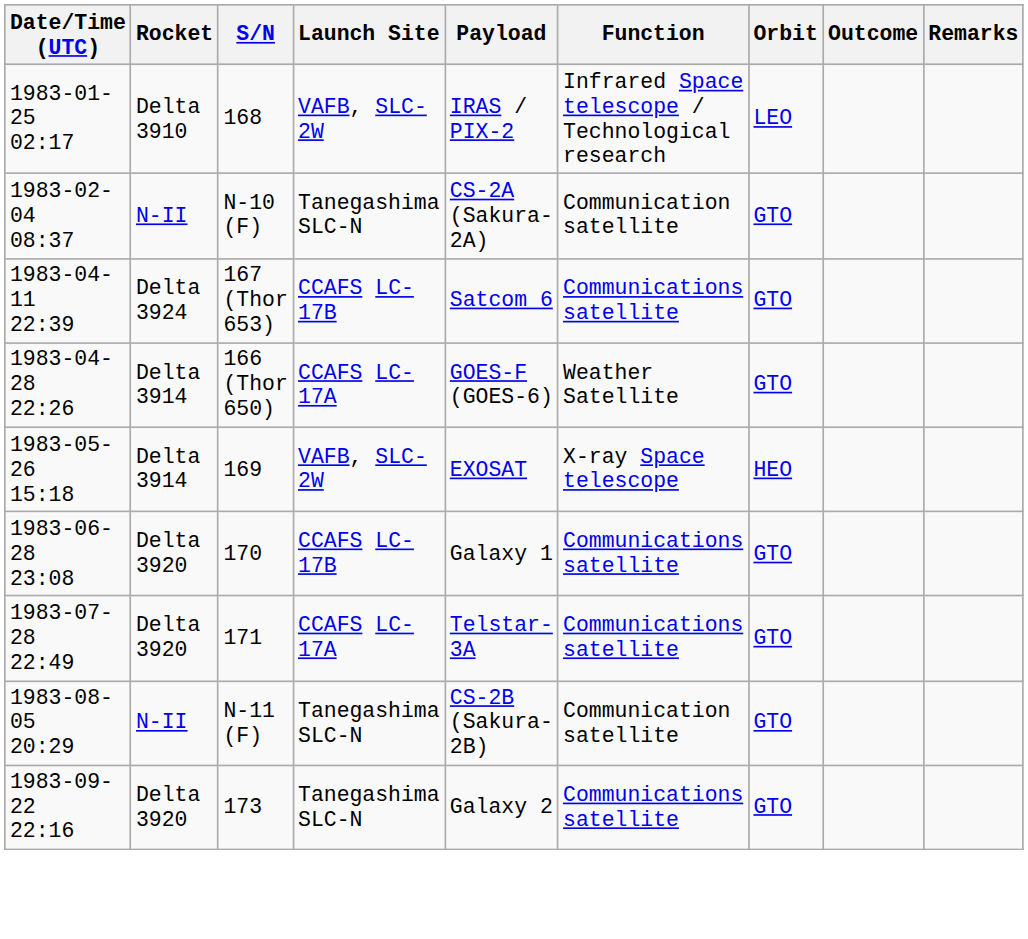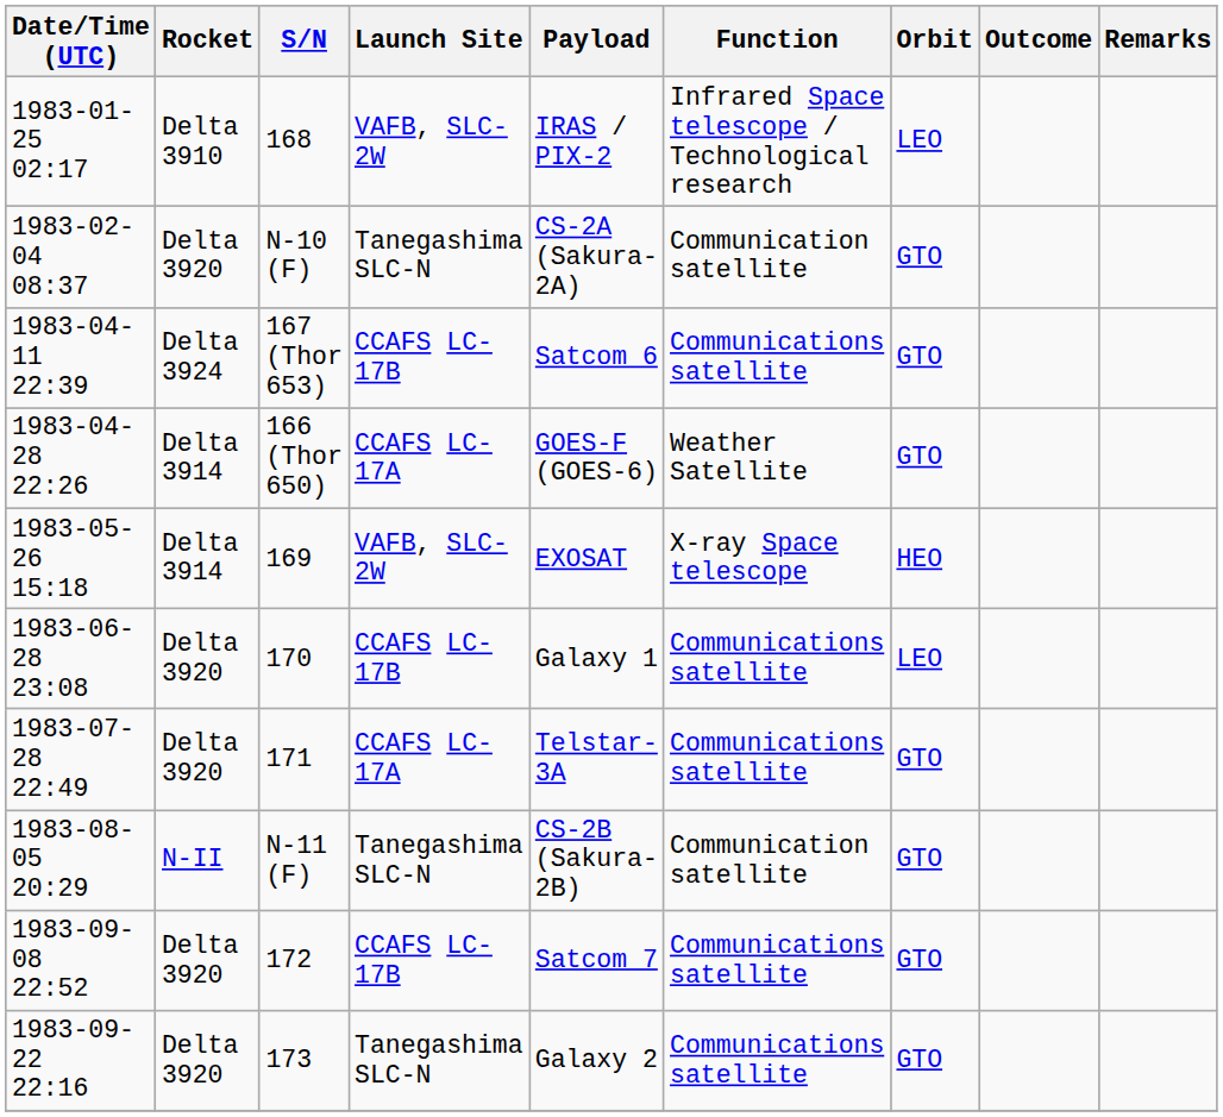1983-02-04 08:37 | Rocket: N-II -> Delta 3920
1983-06-28 23:08 | Orbit: GTO -> LEO
+ row: 1983-09-08 22:52 | Delta 3920 | 172 | CCAFS LC-17B | Satcom 7 | Communications satellite | GTO
